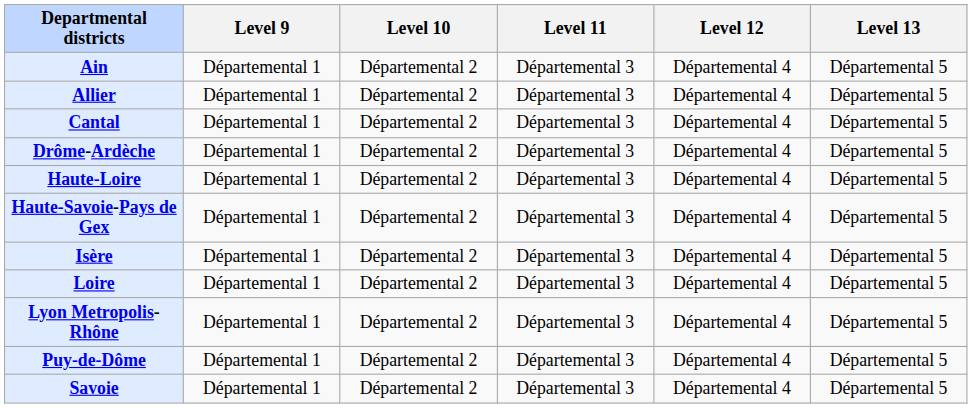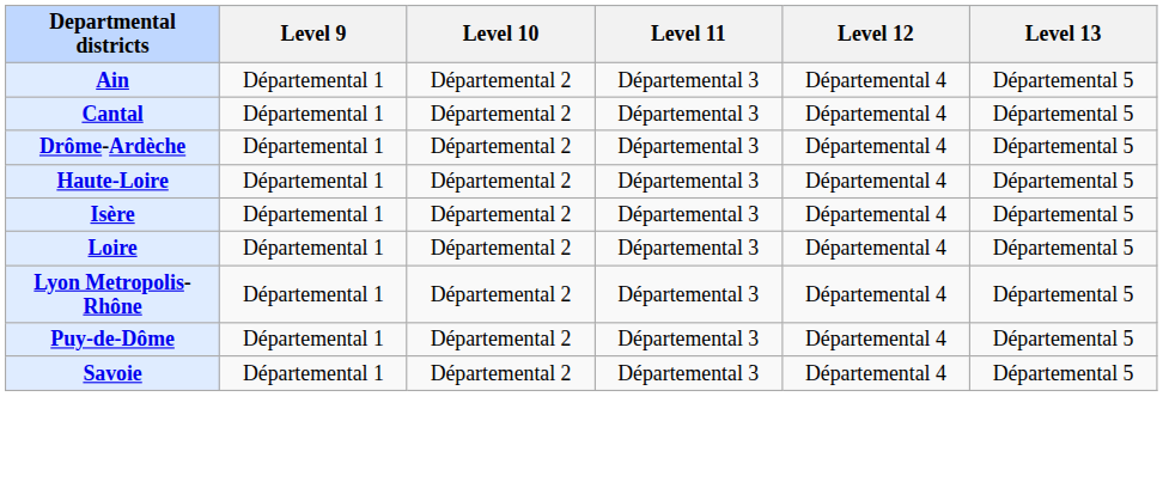- row: Allier | Départemental 1 | Départemental 2 | Départemental 3 | Départemental 4 | Départemental 5
- row: Haute-Savoie-Pays de Gex | Départemental 1 | Départemental 2 | Départemental 3 | Départemental 4 | Départemental 5
